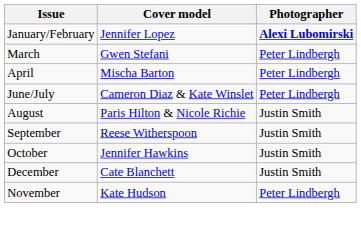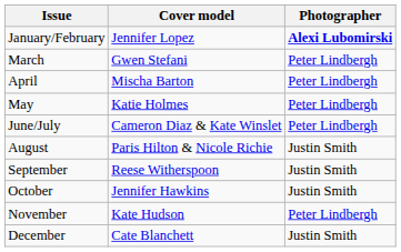+ row: May | Katie Holmes | Peter Lindbergh
rows swapped: November <-> December
